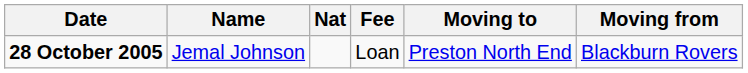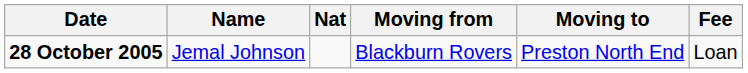columns swapped: Moving from <-> Fee
